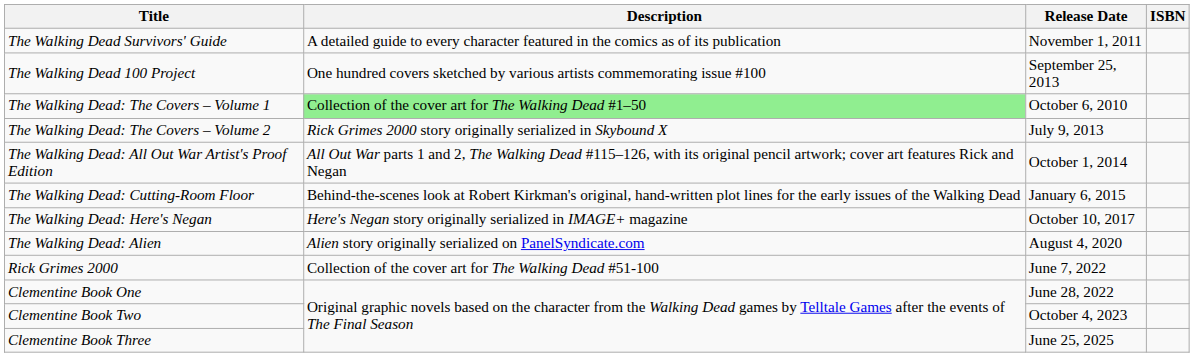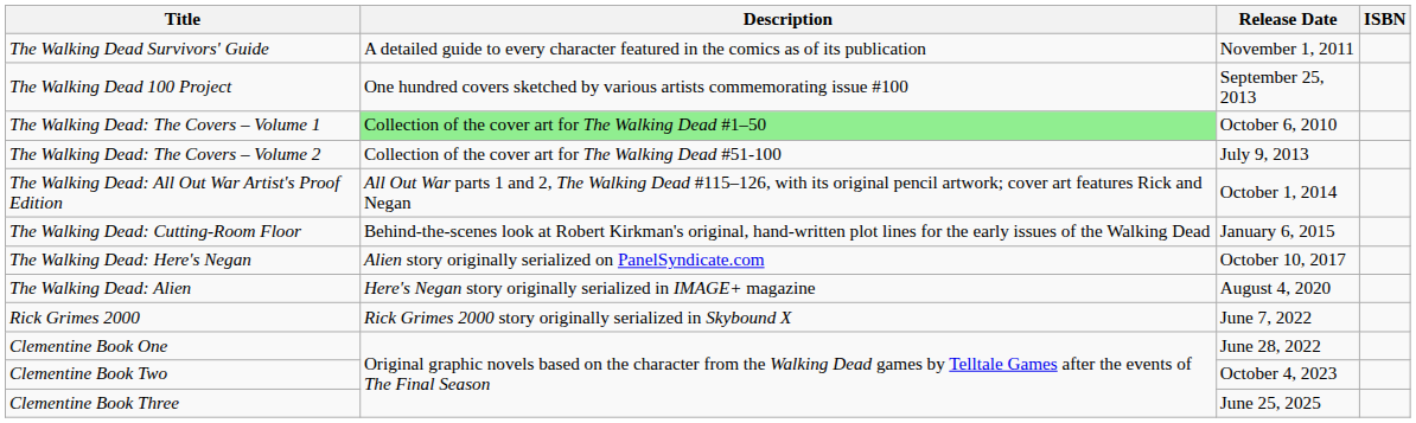The Walking Dead: The Covers – Volume 2 | Description: Rick Grimes 2000 story originally serialized in Skybound X -> Collection of the cover art for The Walking Dead #51-100
The Walking Dead: Here's Negan | Description: Here's Negan story originally serialized in IMAGE+ magazine -> Alien story originally serialized on PanelSyndicate.com
The Walking Dead: Alien | Description: Alien story originally serialized on PanelSyndicate.com -> Here's Negan story originally serialized in IMAGE+ magazine
Rick Grimes 2000 | Description: Collection of the cover art for The Walking Dead #51-100 -> Rick Grimes 2000 story originally serialized in Skybound X
